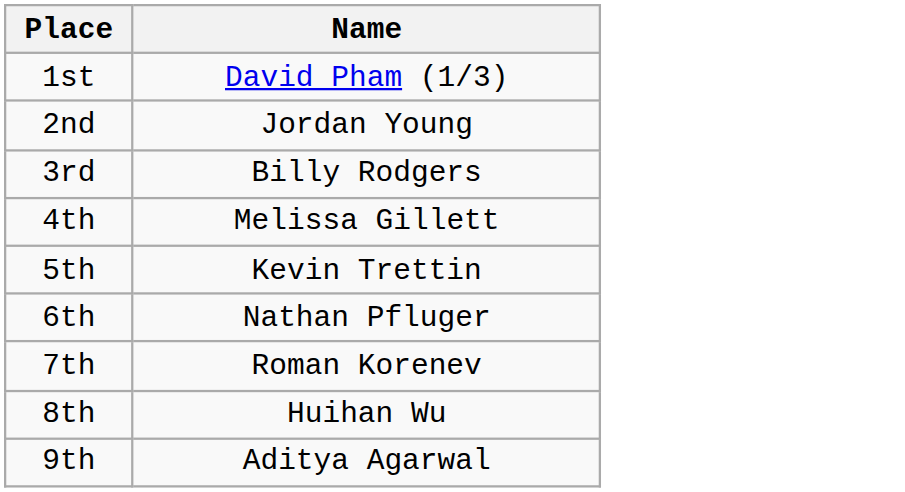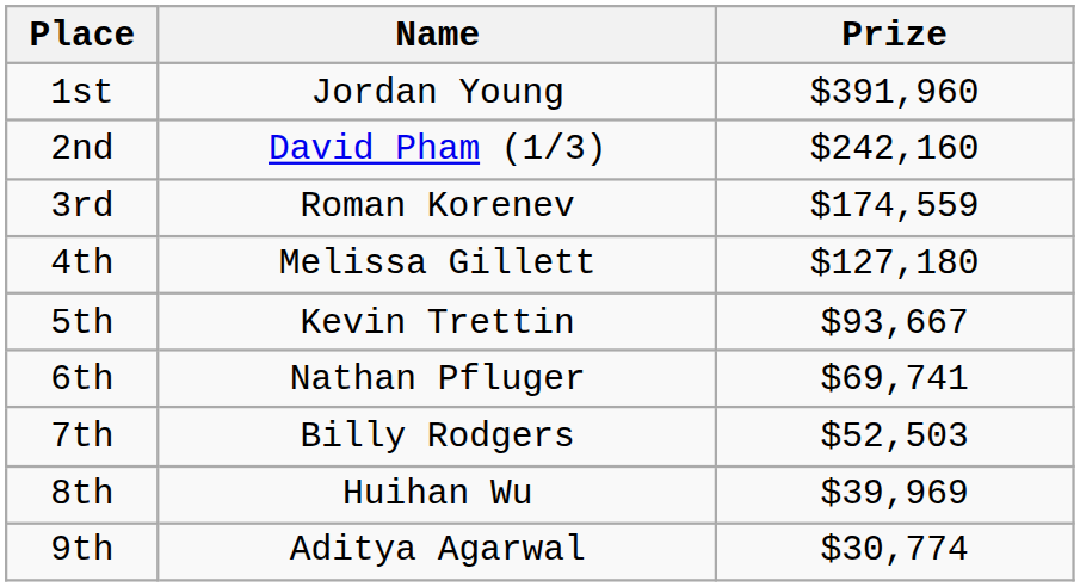+ column: Prize | $391,960 | $242,160 | $174,559 | $127,180 | $93,667 | $69,741 | $52,503 | $39,969 | $30,774
1st | Name: David Pham (1/3) -> Jordan Young
2nd | Name: Jordan Young -> David Pham (1/3)
3rd | Name: Billy Rodgers -> Roman Korenev
7th | Name: Roman Korenev -> Billy Rodgers
